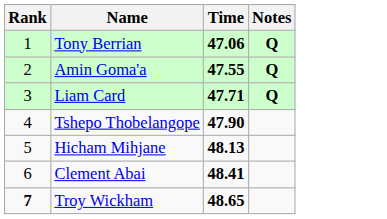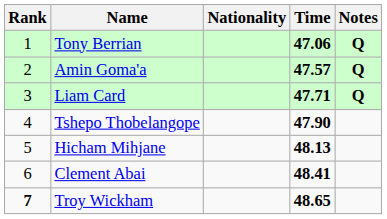+ column: Nationality
Amin Goma'a | Time: 47.55 -> 47.57
